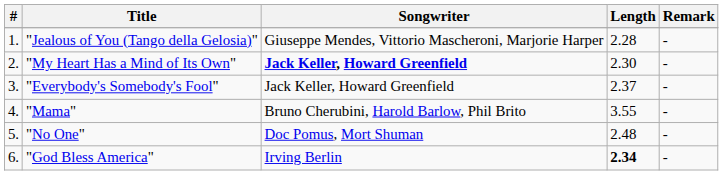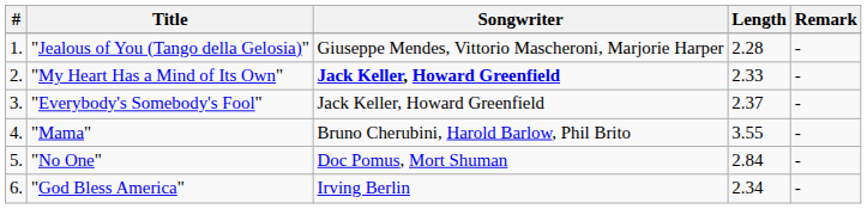"My Heart Has a Mind of Its Own" | Length: 2.30 -> 2.33
"No One" | Length: 2.48 -> 2.84
"God Bless America" | Length: bold -> normal
